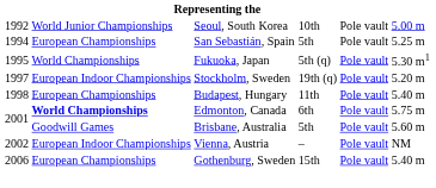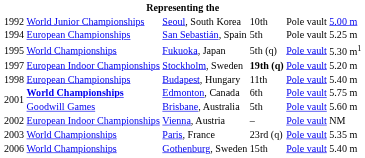Stockholm, Sweden | column 4: normal -> bold
+ row: 2003 | World Championships | Paris, France | 23rd (q) | Pole vault | 5.35 m
Gothenburg, Sweden | column 2: European Championships -> World Championships
